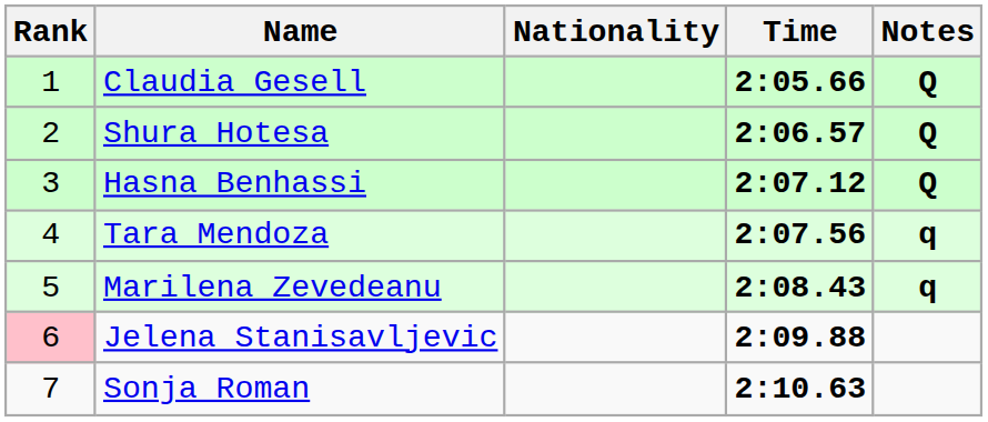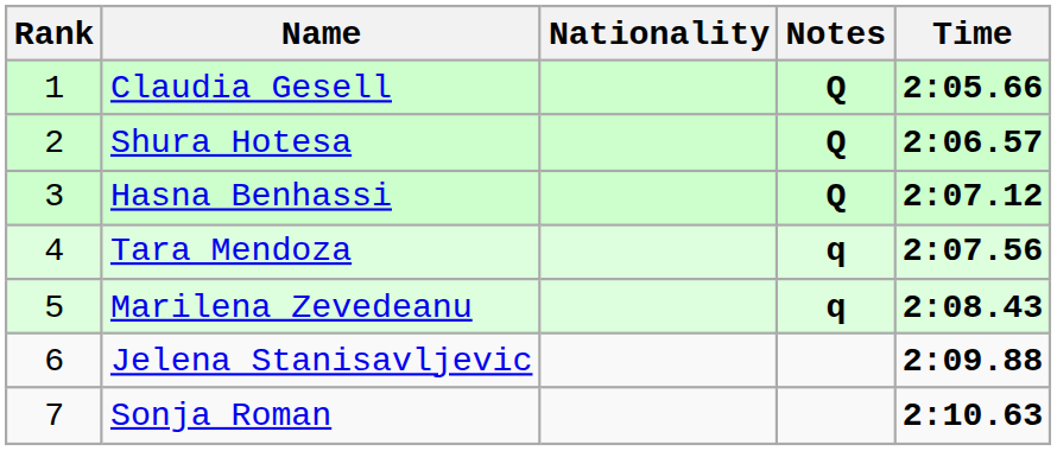columns swapped: Time <-> Notes
Jelena Stanisavljevic | Rank: pink background -> no background
